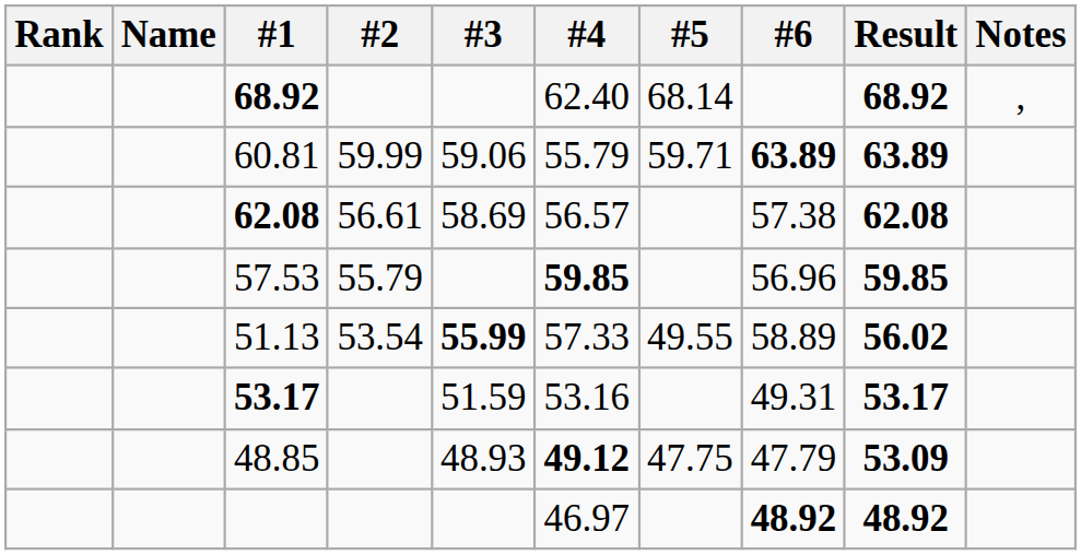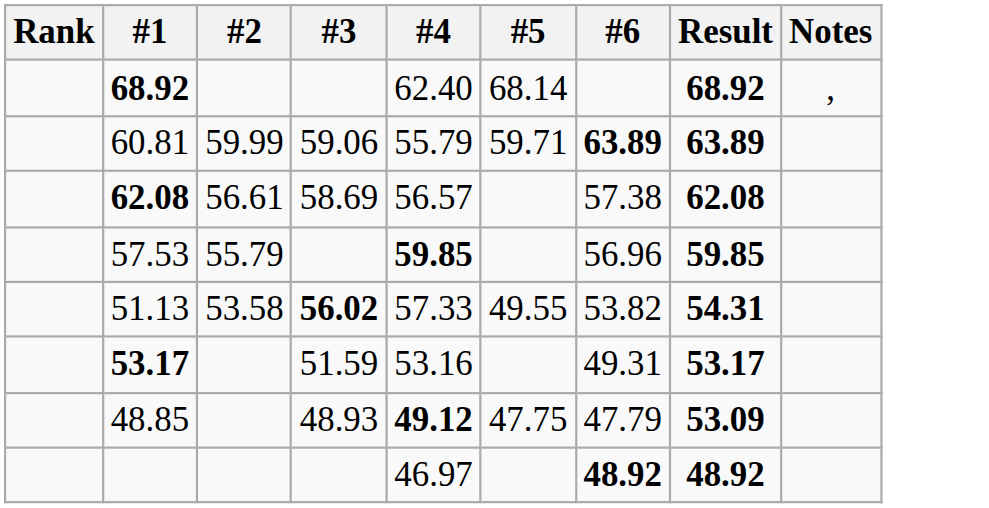- column: Name
51.13 | #2: 53.54 -> 53.58
51.13 | #3: 55.99 -> 56.02
51.13 | #6: 58.89 -> 53.82
51.13 | Result: 56.02 -> 54.31
